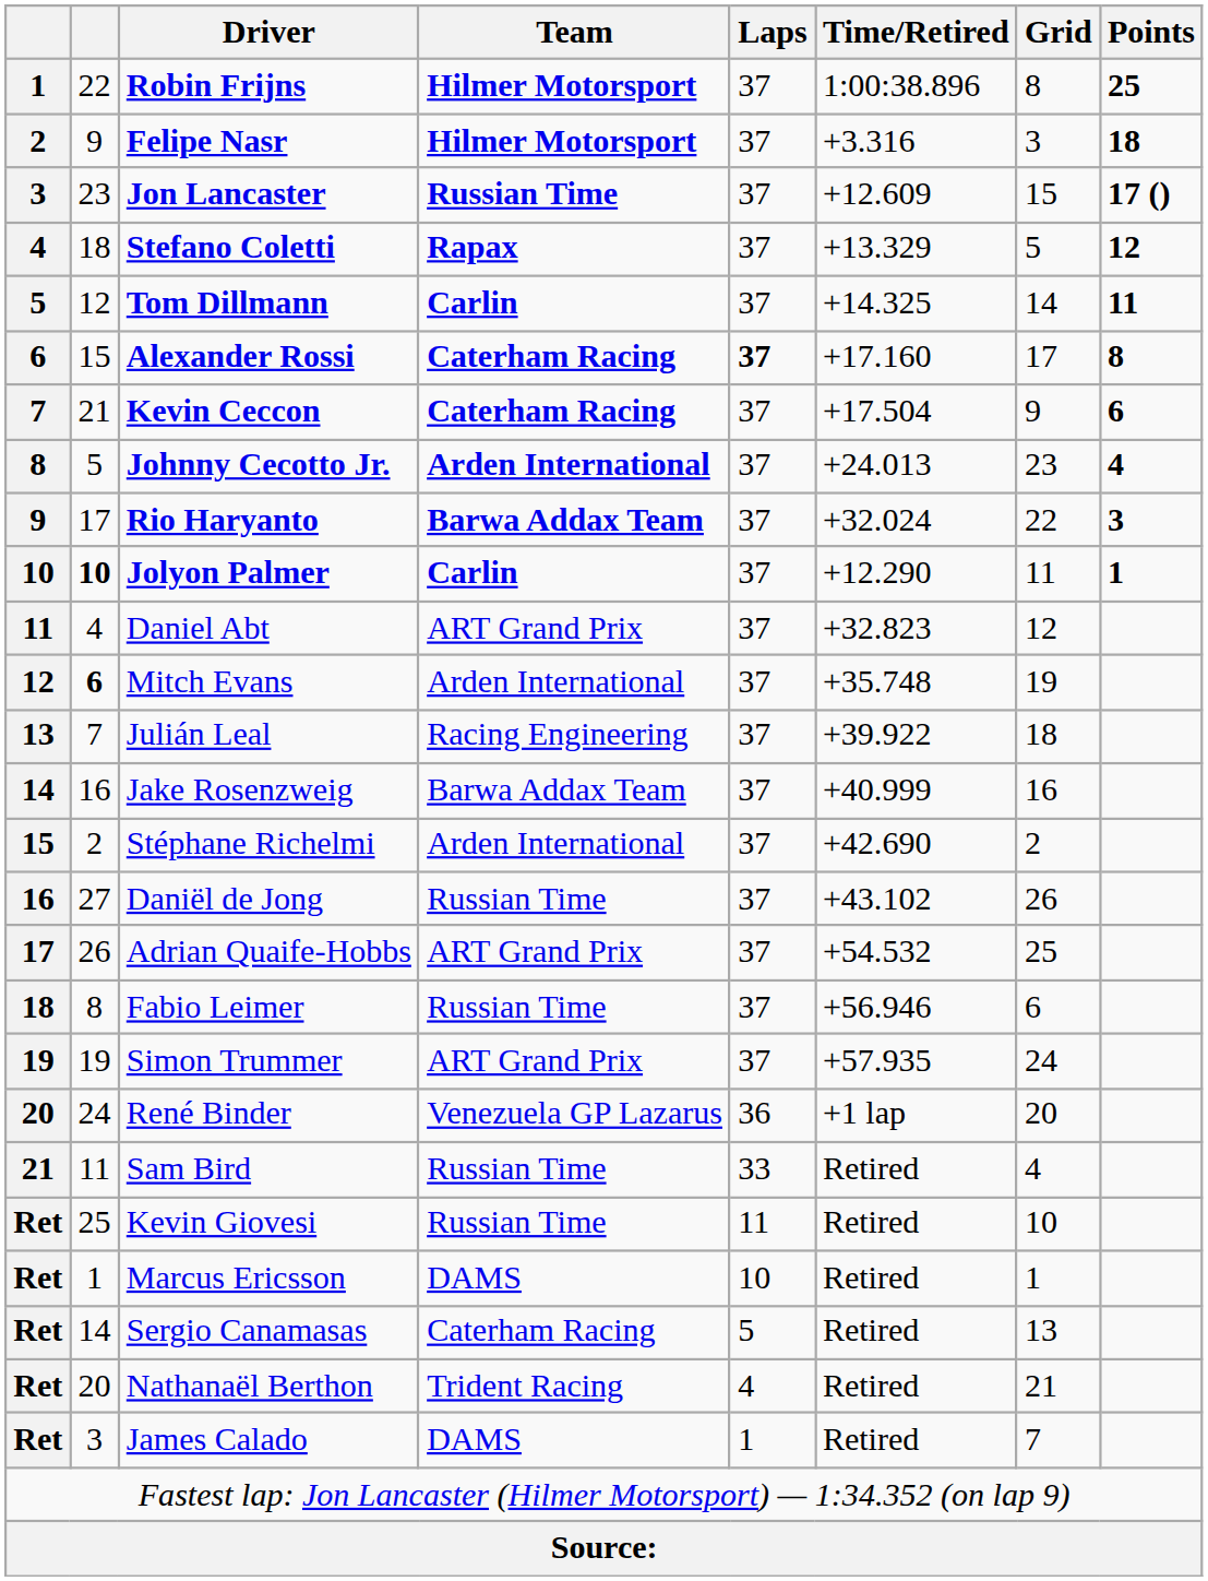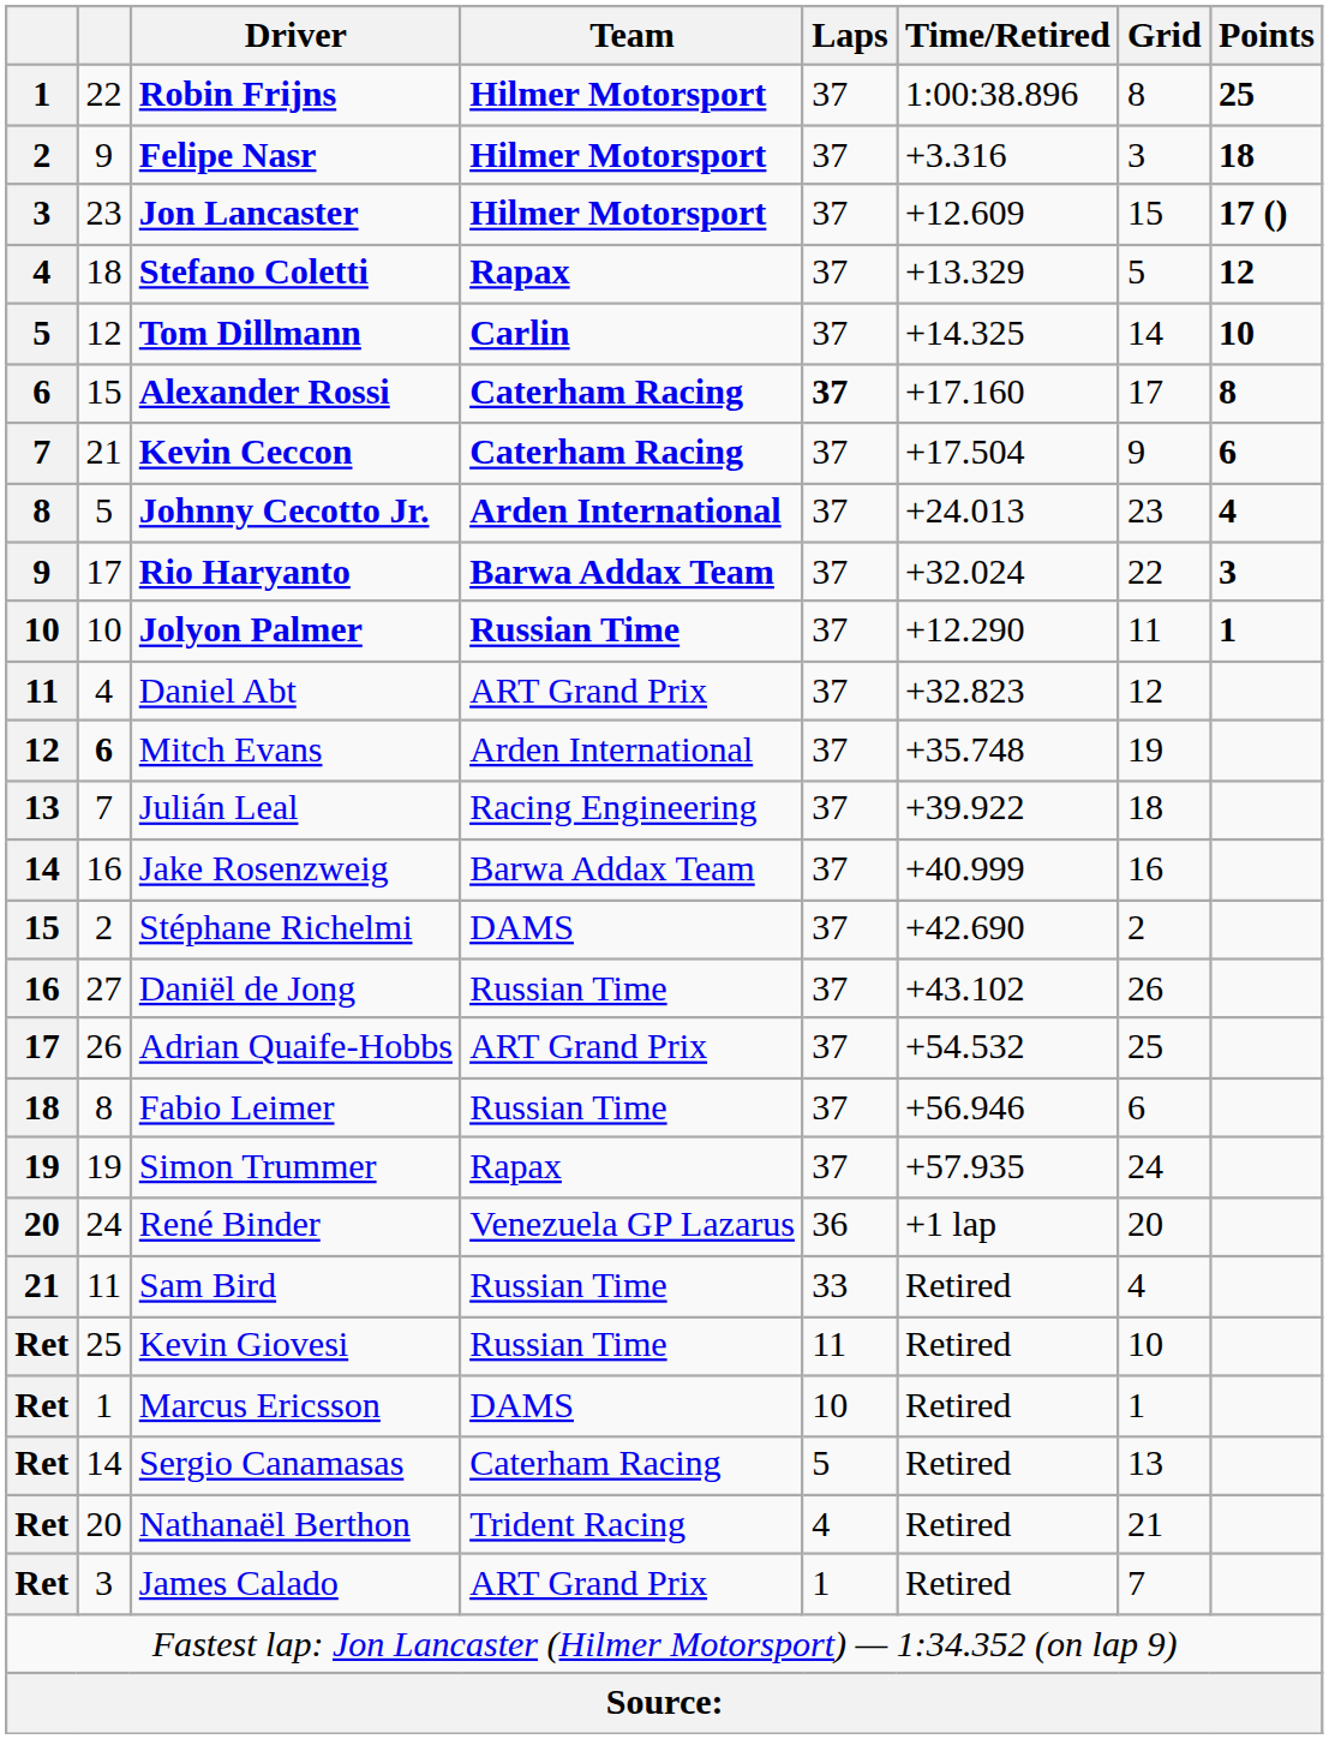Jon Lancaster | Team: Russian Time -> Hilmer Motorsport
Tom Dillmann | Points: 11 -> 10
Jolyon Palmer | column 2: bold -> normal
Jolyon Palmer | Team: Carlin -> Russian Time
Stéphane Richelmi | Team: Arden International -> DAMS
Simon Trummer | Team: ART Grand Prix -> Rapax
James Calado | Team: DAMS -> ART Grand Prix
